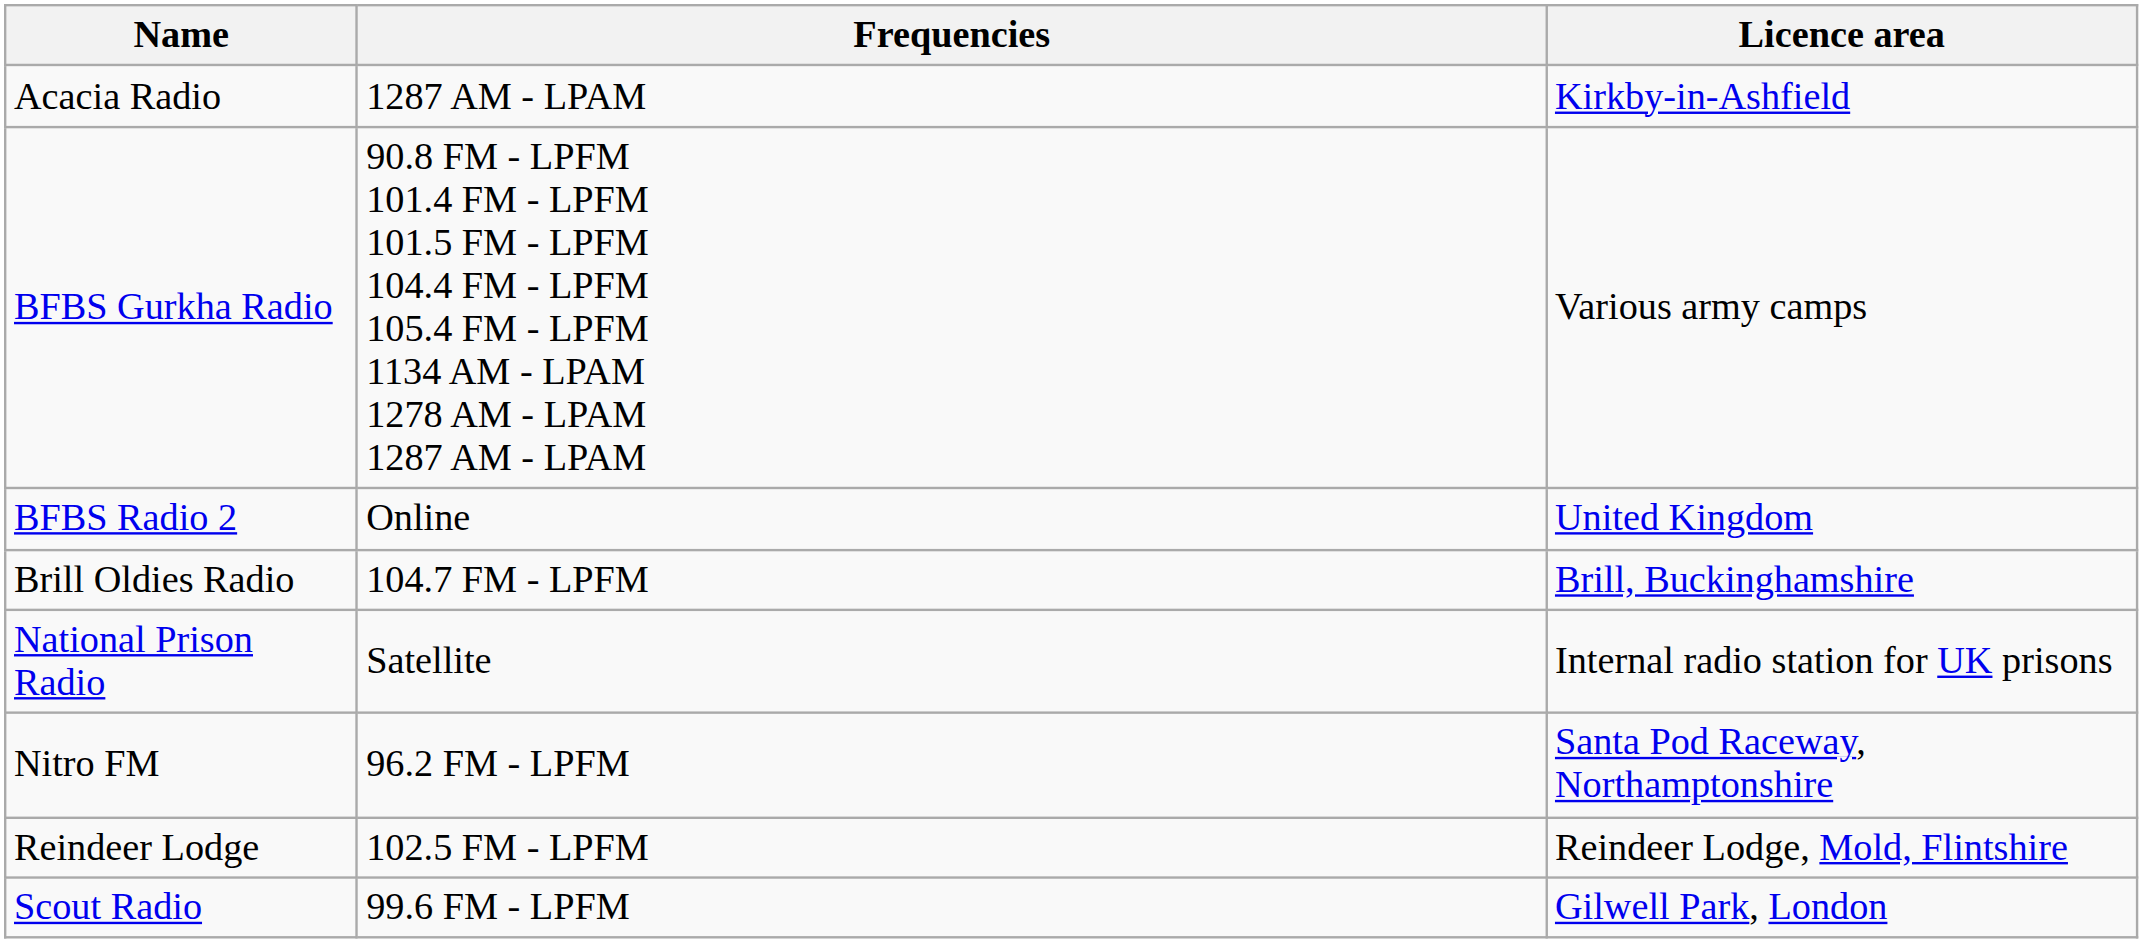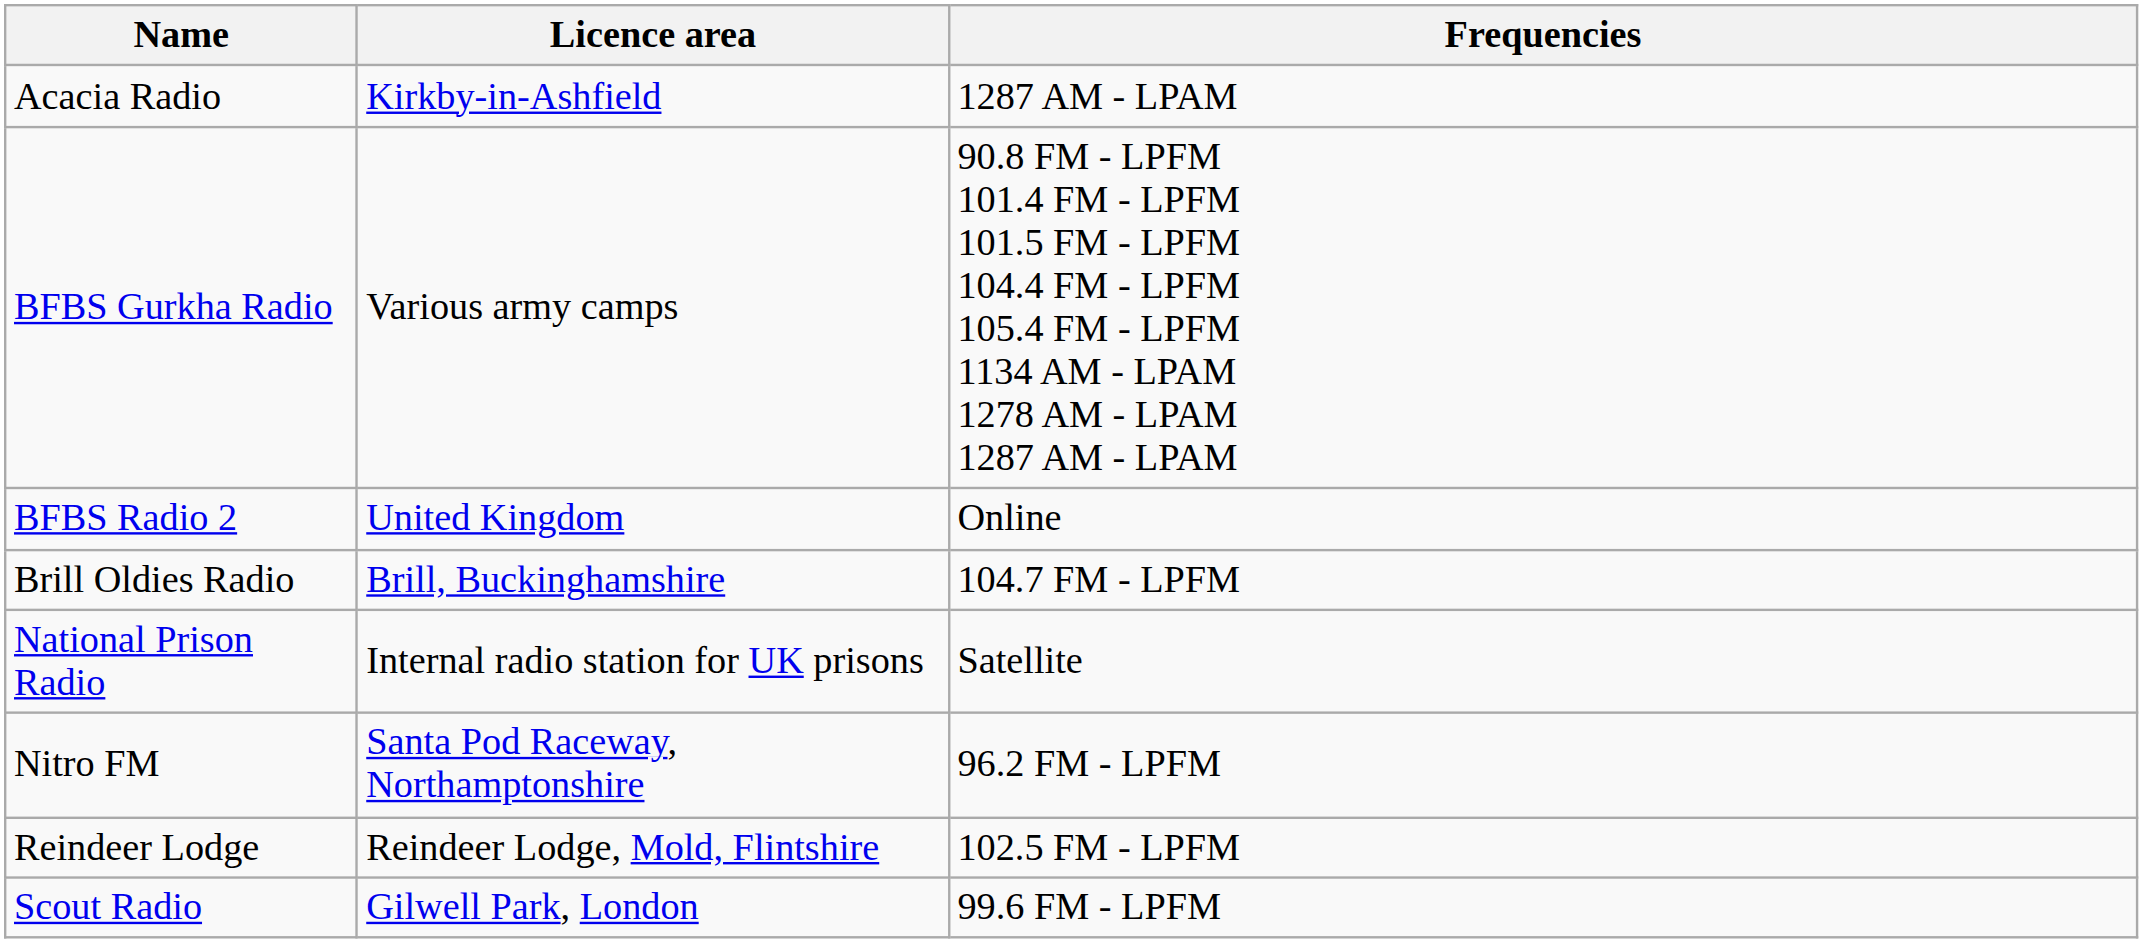columns swapped: Licence area <-> Frequencies
